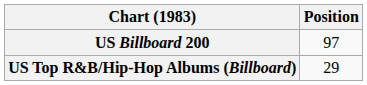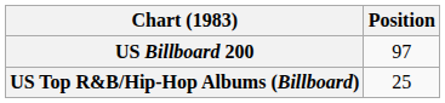US Top R&B/Hip-Hop Albums (Billboard) | Position: 29 -> 25
